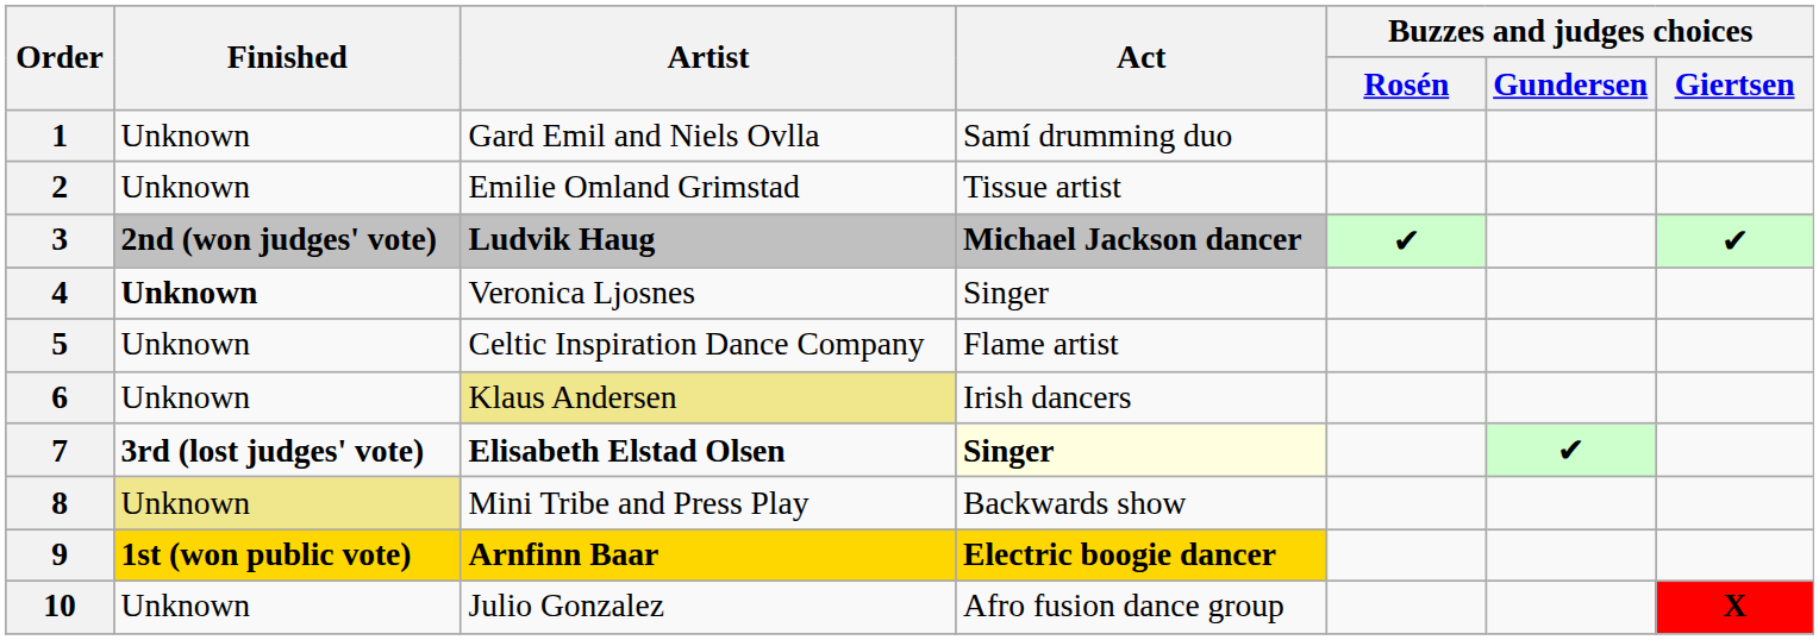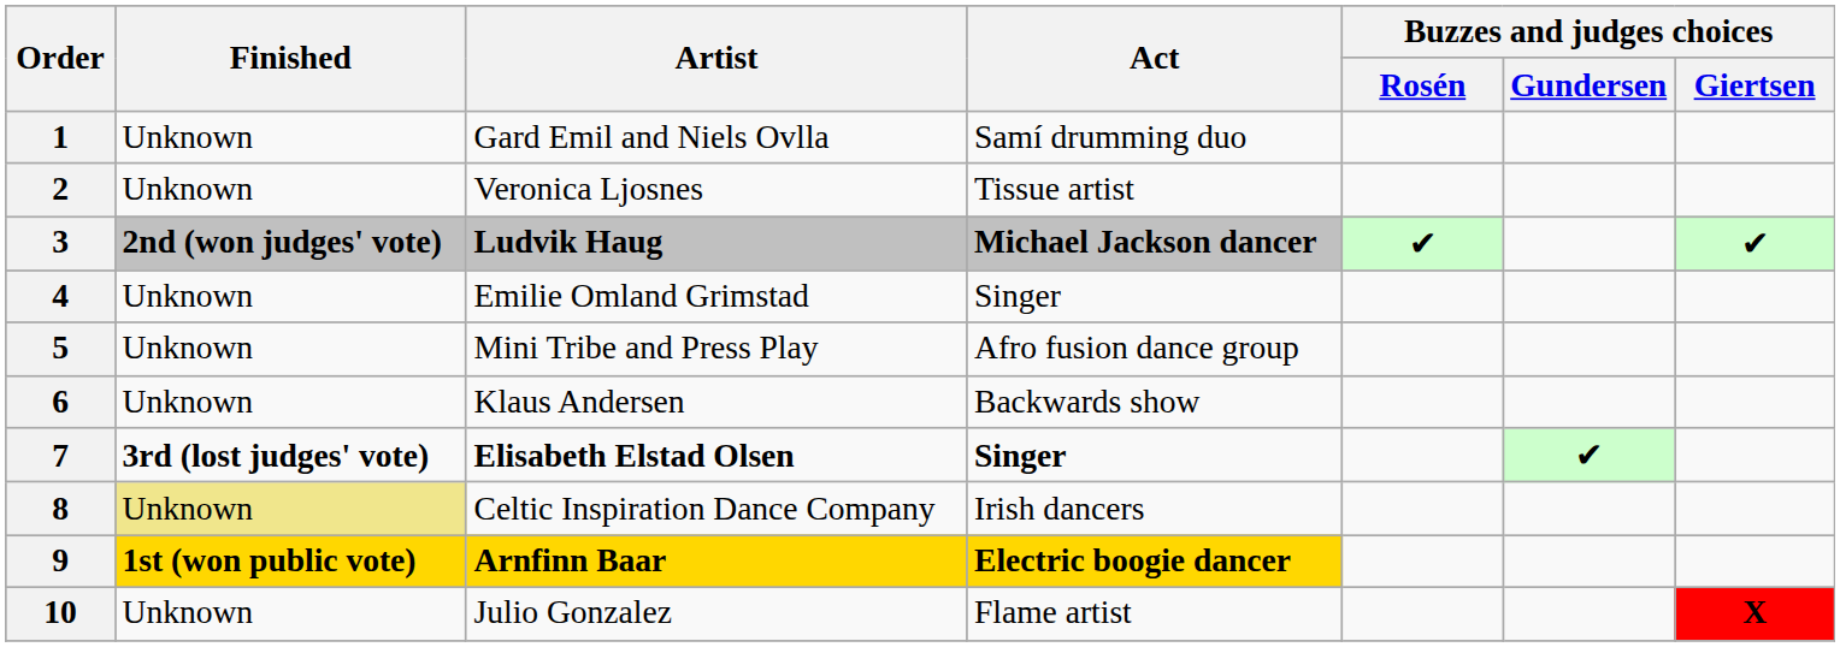2 | Artist: Emilie Omland Grimstad -> Veronica Ljosnes
4 | Finished: bold -> normal
4 | Artist: Veronica Ljosnes -> Emilie Omland Grimstad
5 | Artist: Celtic Inspiration Dance Company -> Mini Tribe and Press Play
5 | Act: Flame artist -> Afro fusion dance group
6 | Artist: khaki background -> no background
6 | Act: Irish dancers -> Backwards show
7 | Act: lightyellow background -> no background
8 | Artist: Mini Tribe and Press Play -> Celtic Inspiration Dance Company
8 | Act: Backwards show -> Irish dancers
10 | Act: Afro fusion dance group -> Flame artist
